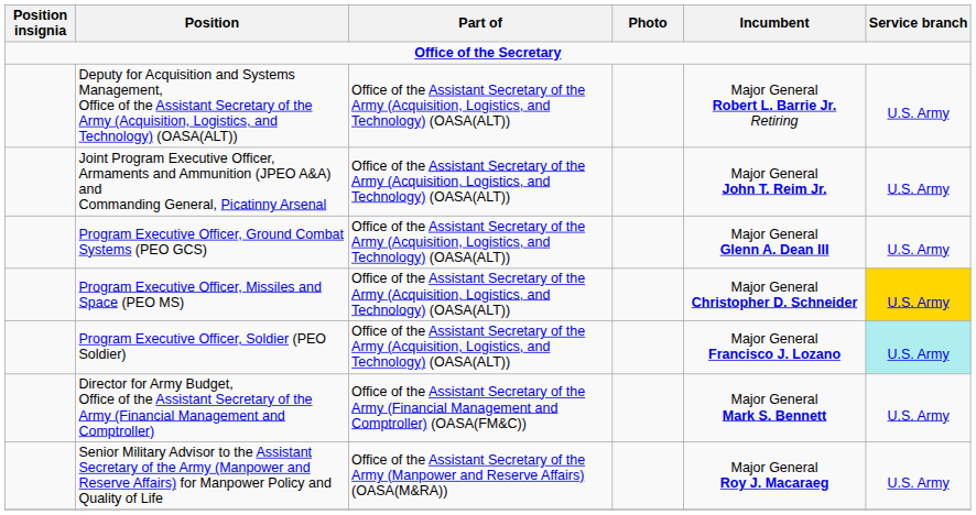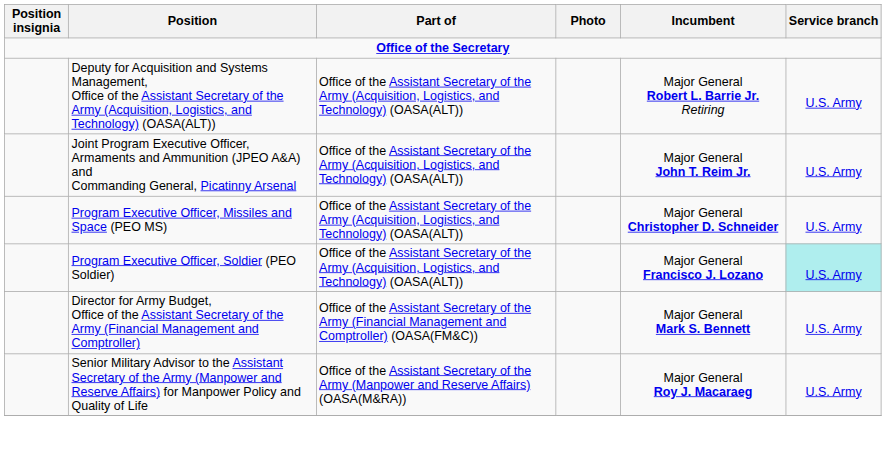- row: Program Executive Officer, Ground Combat Systems (PEO GCS) | Office of the Assistant Secretary of the Army (Acquisition, Logistics, and Technology) (OASA(ALT)) | Major General Glenn A. Dean III | U.S. Army
Program Executive Officer, Missiles and Space (PEO MS) | Service branch: gold background -> no background
